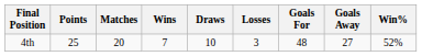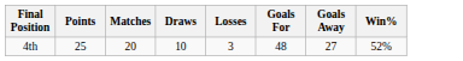- column: Wins | 7
